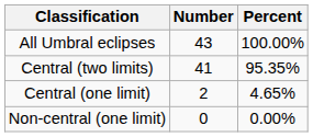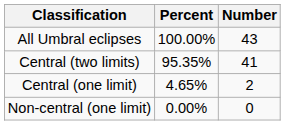columns swapped: Number <-> Percent
